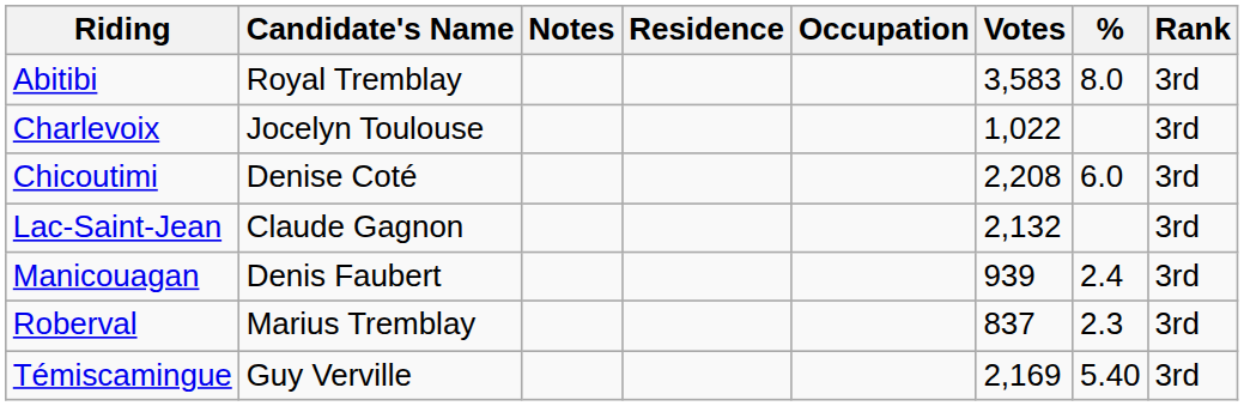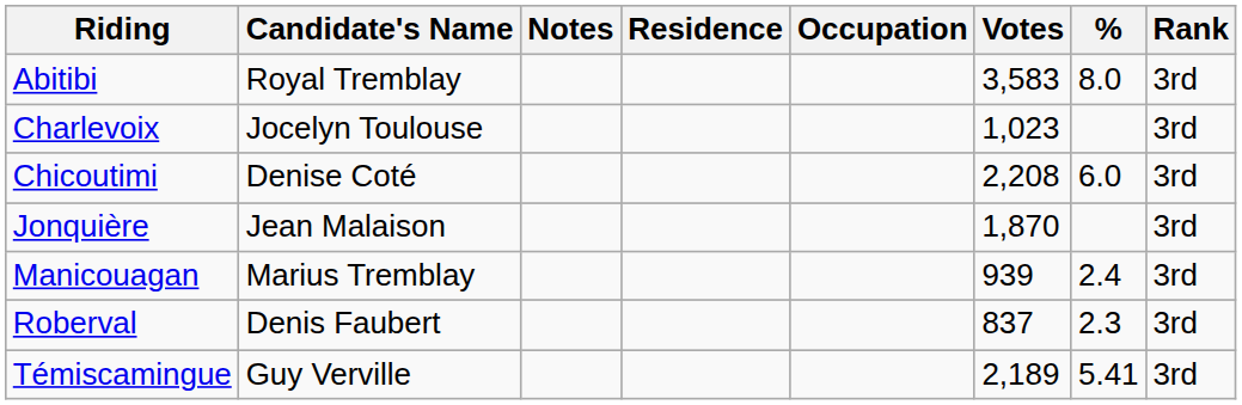Charlevoix | Votes: 1,022 -> 1,023
+ row: Jonquière | Jean Malaison | 1,870 | 3rd
- row: Lac-Saint-Jean | Claude Gagnon | 2,132 | 3rd
Manicouagan | Candidate's Name: Denis Faubert -> Marius Tremblay
Roberval | Candidate's Name: Marius Tremblay -> Denis Faubert
Témiscamingue | Votes: 2,169 -> 2,189
Témiscamingue | %: 5.40 -> 5.41
